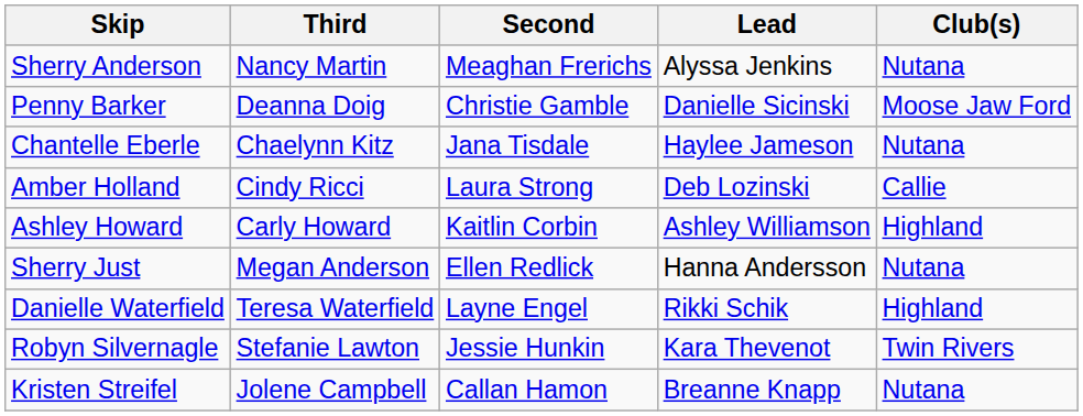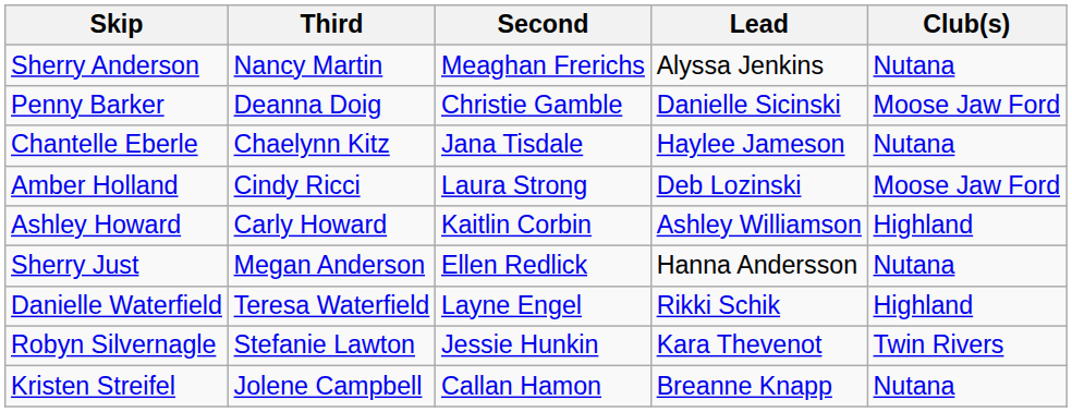Amber Holland | Club(s): Callie -> Moose Jaw Ford
